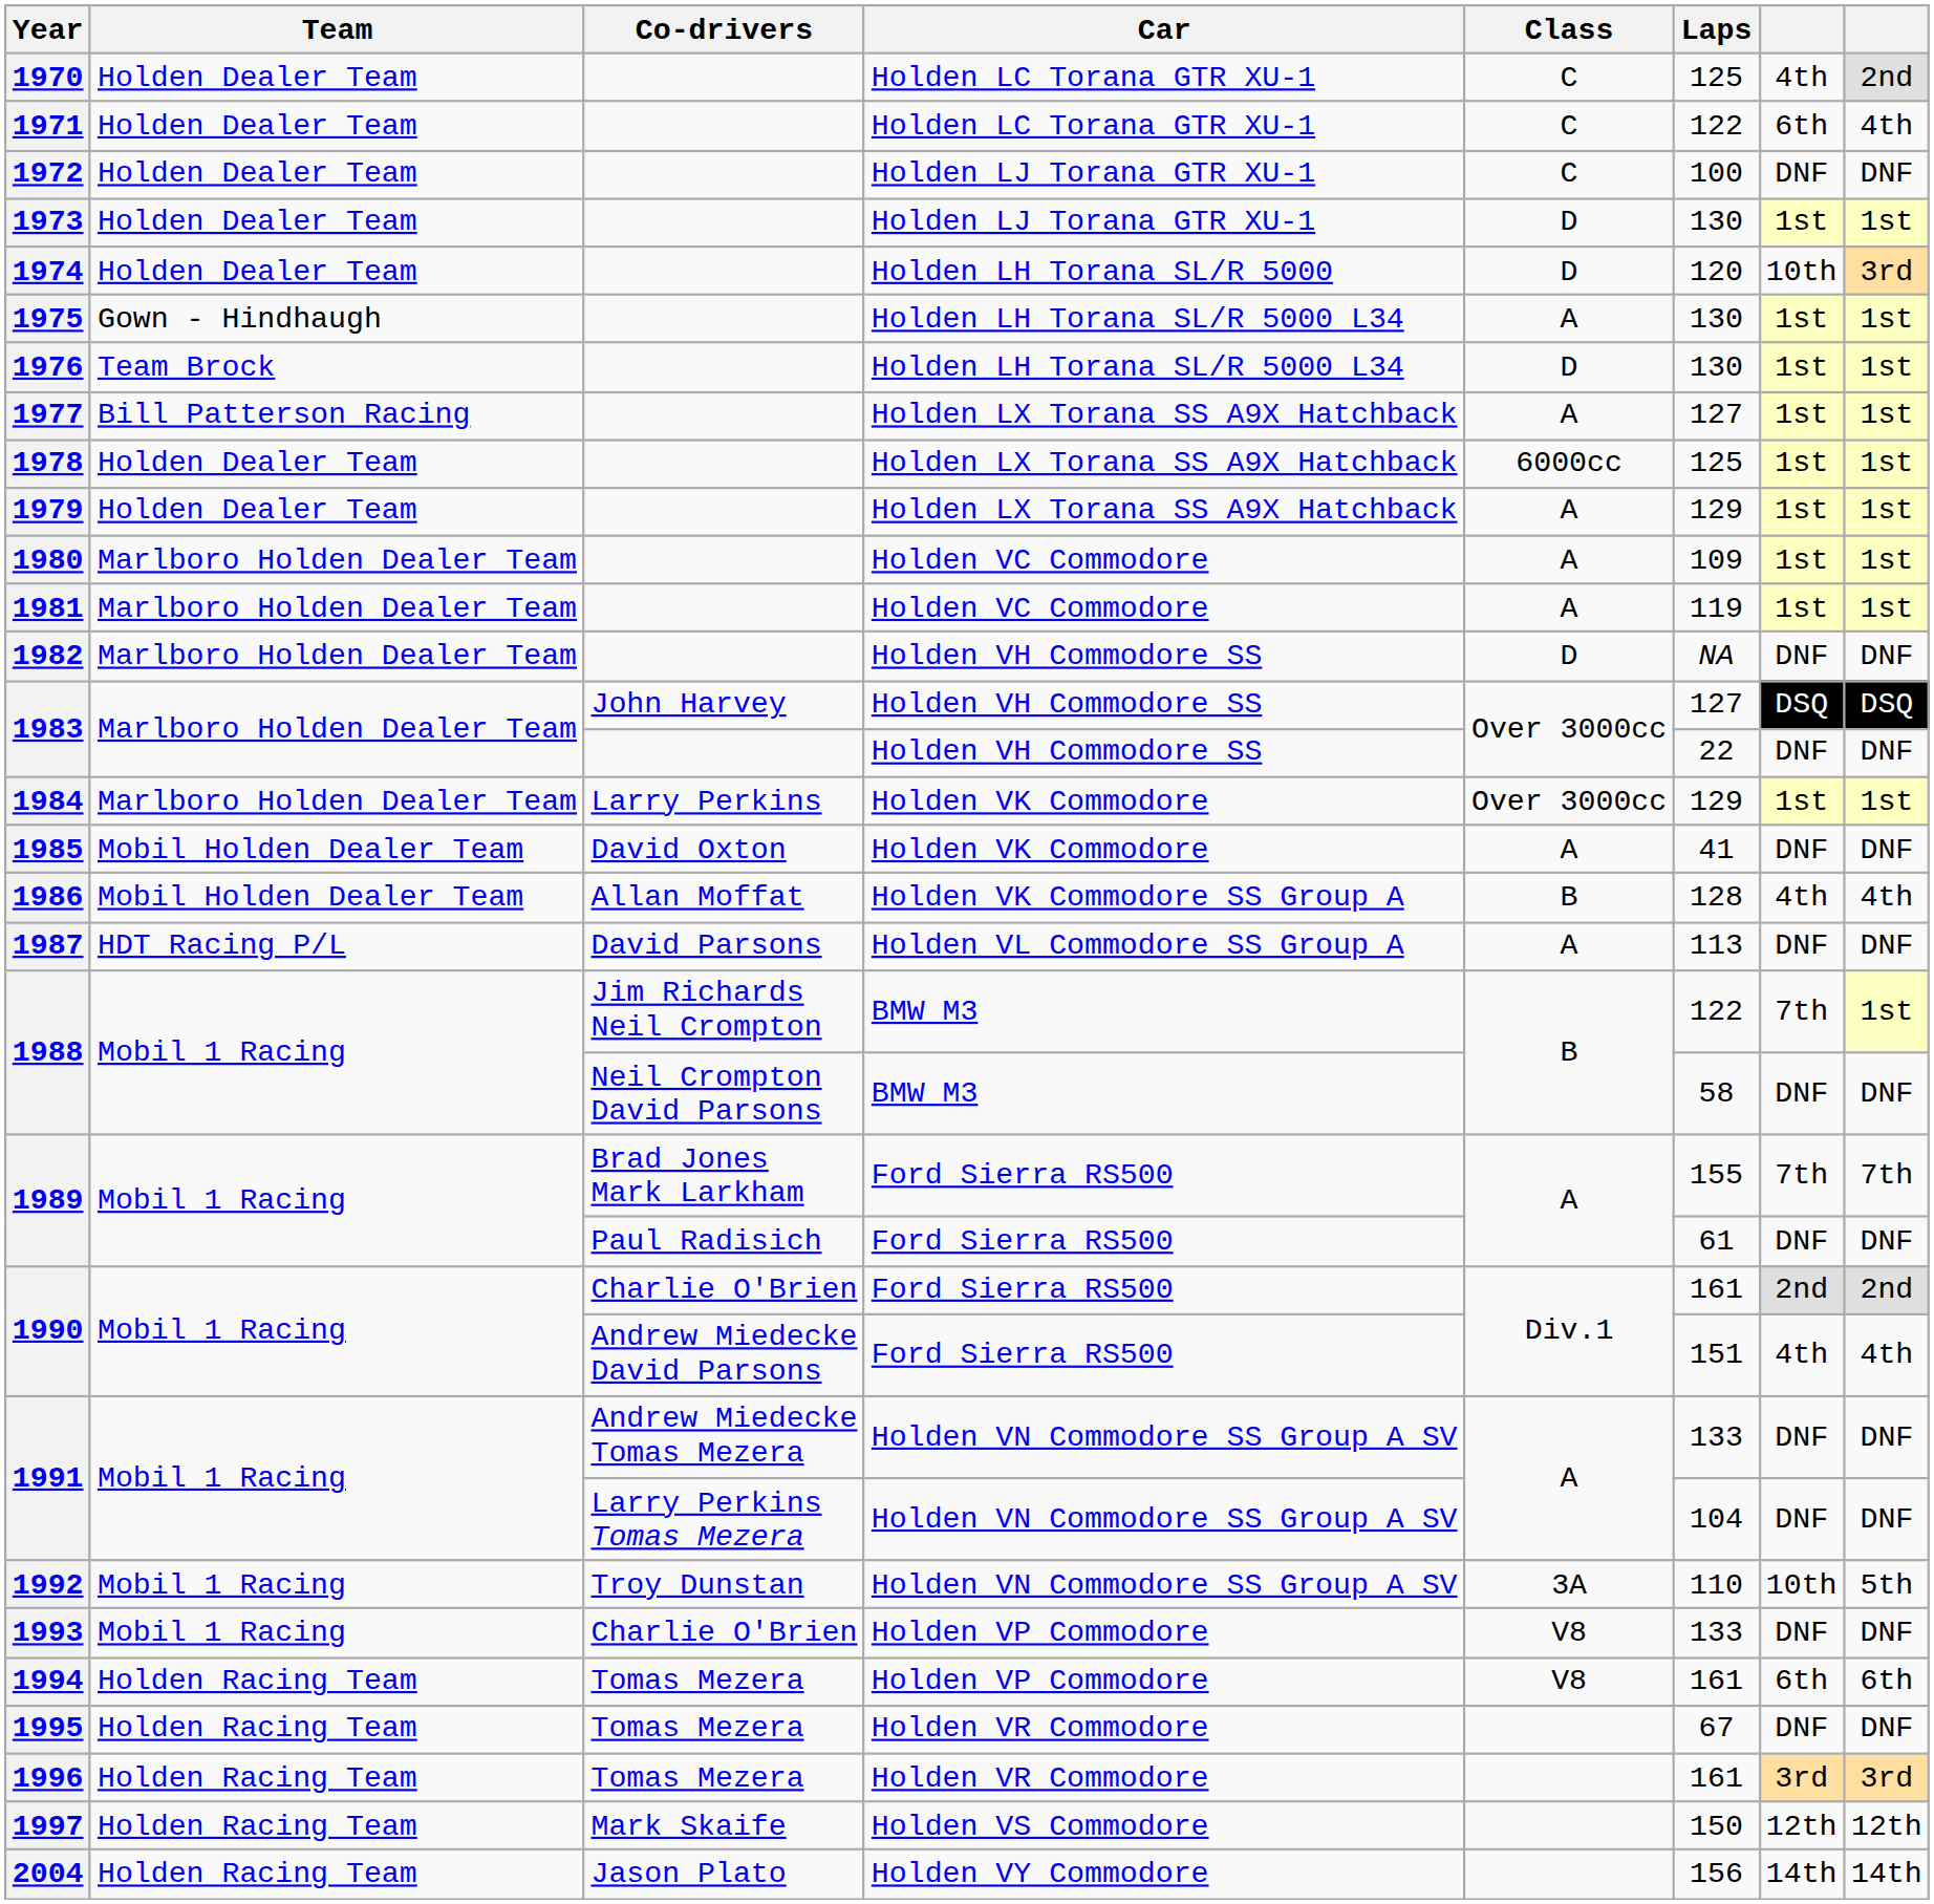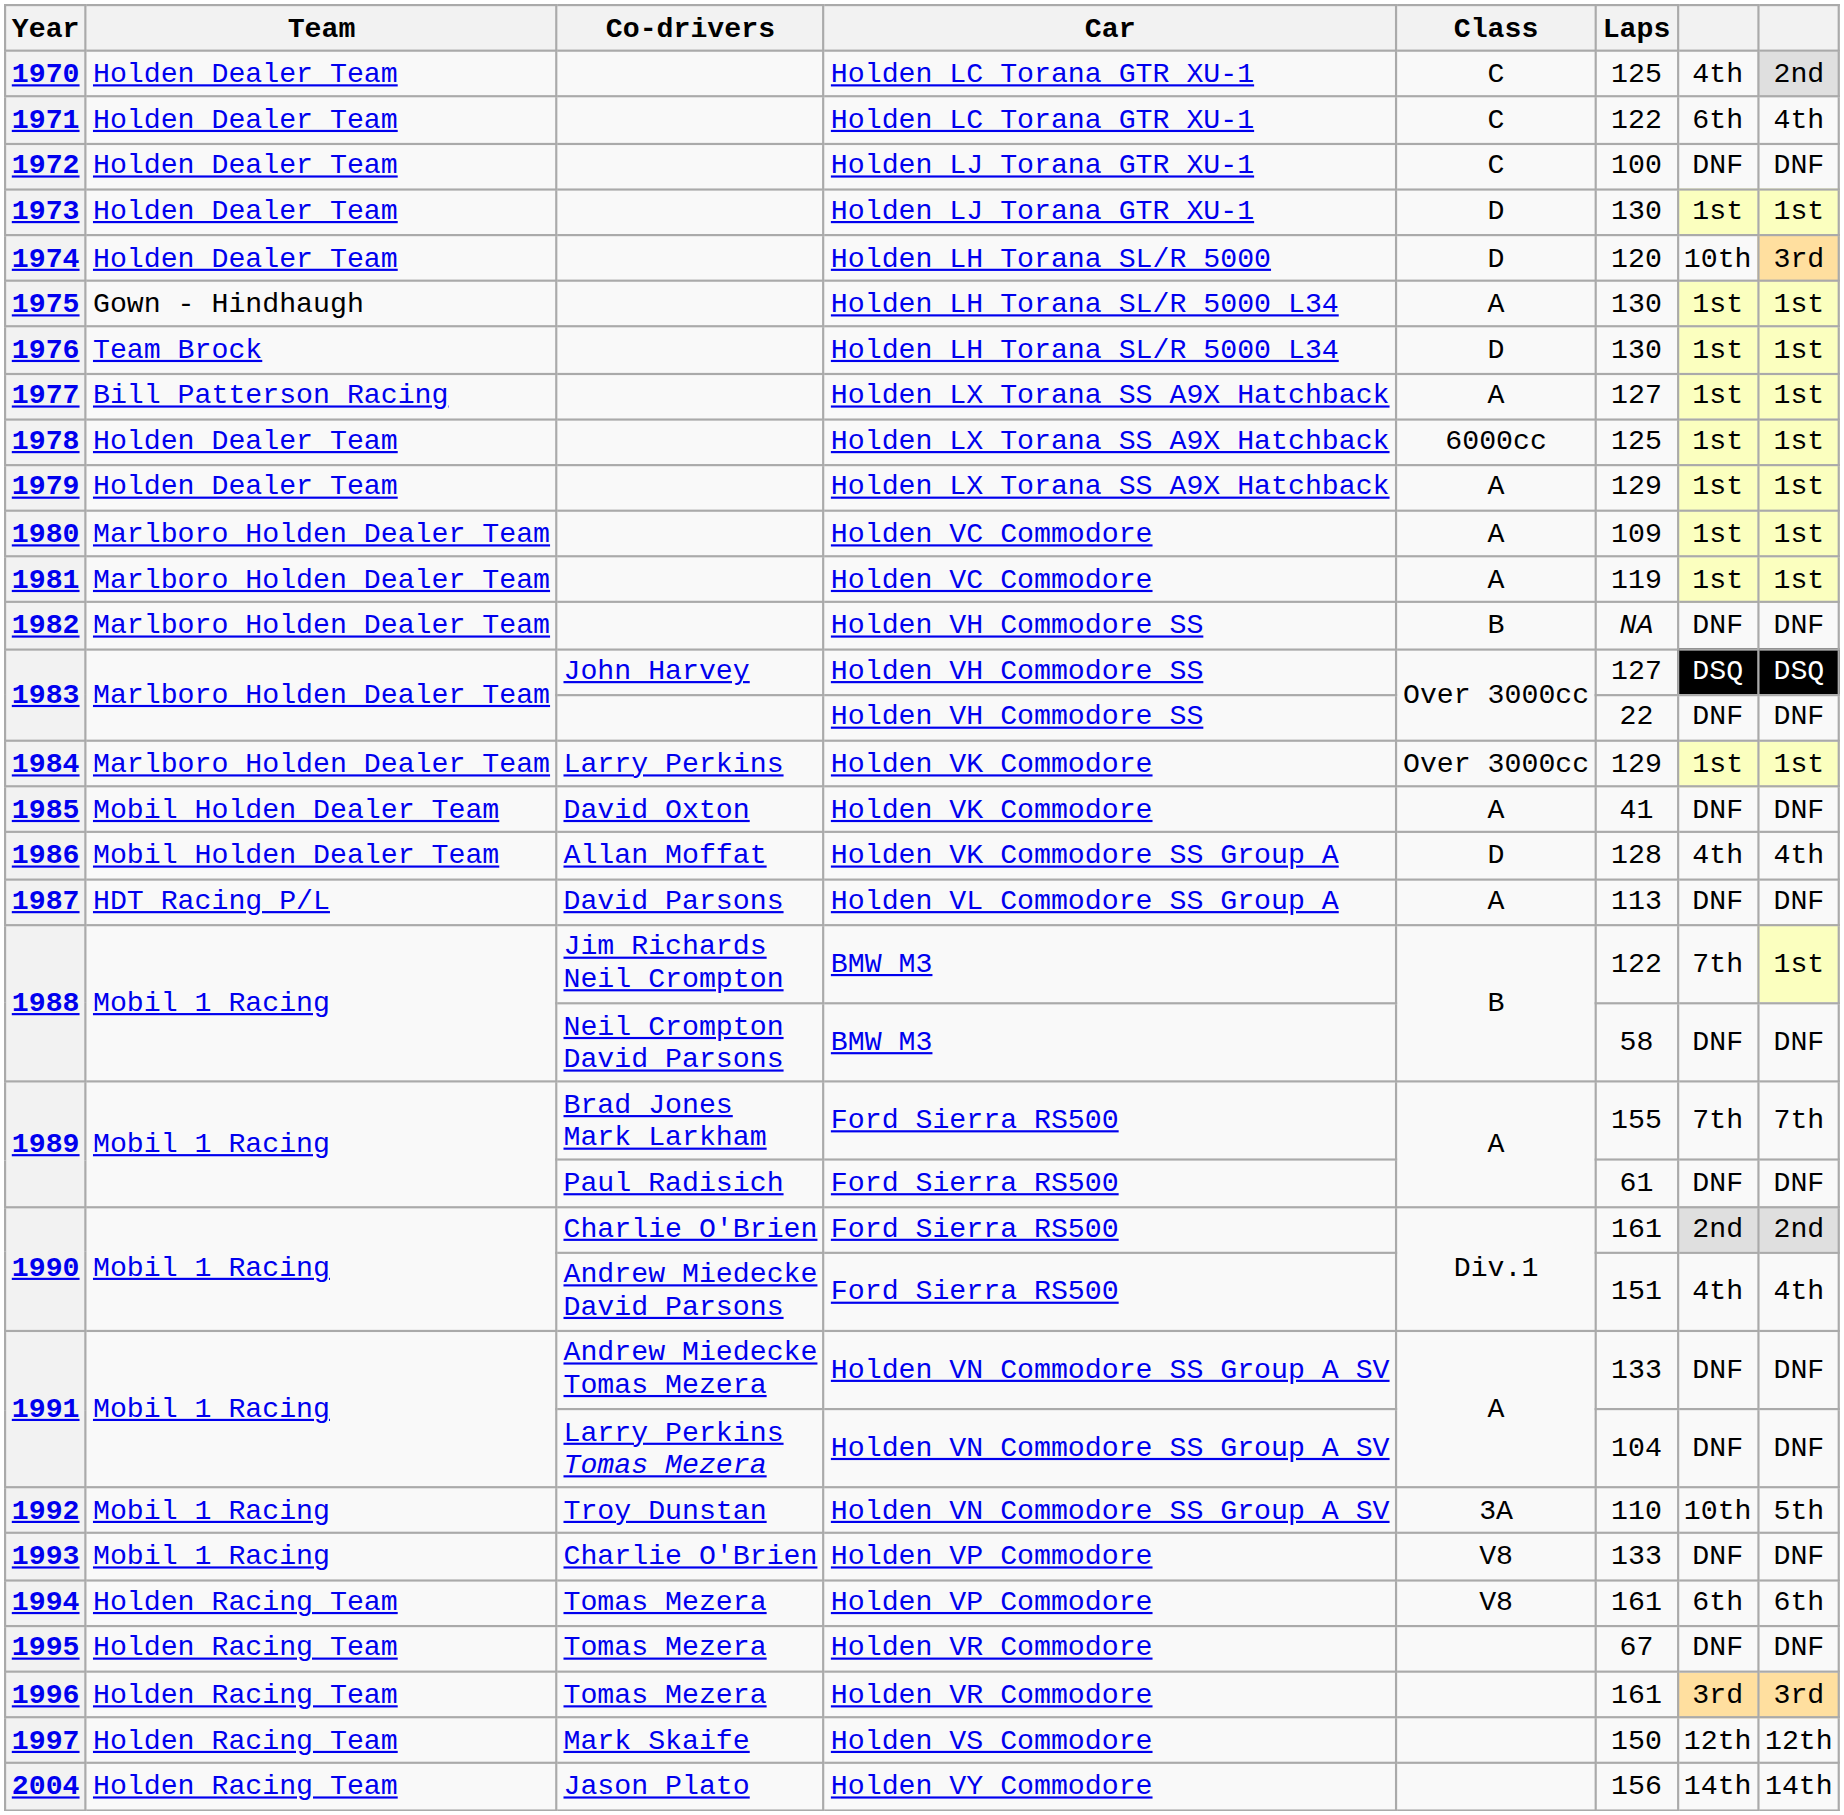1982 | Class: D -> B
1986 | Class: B -> D
